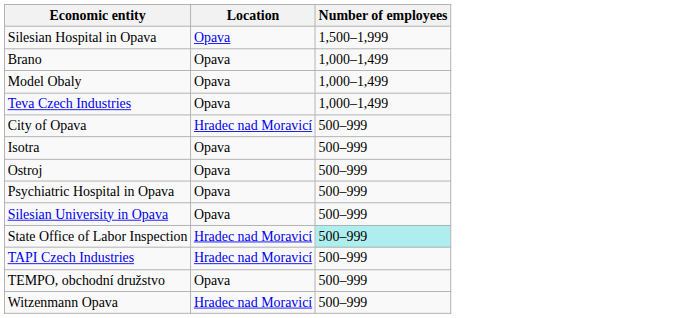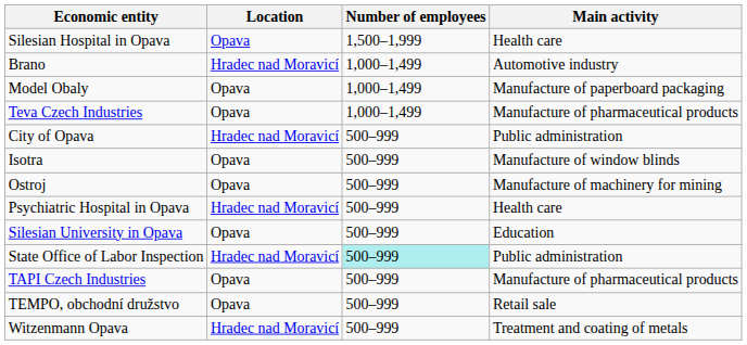+ column: Main activity | Health care | Automotive industry | Manufacture of paperboard packaging | Manufacture of pharmaceutical products | Public administration | Manufacture of window blinds | Manufacture of machinery for mining | Health care | Education | Public administration | Manufacture of pharmaceutical products | Retail sale | Treatment and coating of metals
Brano | Location: Opava -> Hradec nad Moravicí
Psychiatric Hospital in Opava | Location: Opava -> Hradec nad Moravicí
TAPI Czech Industries | Location: Hradec nad Moravicí -> Opava
